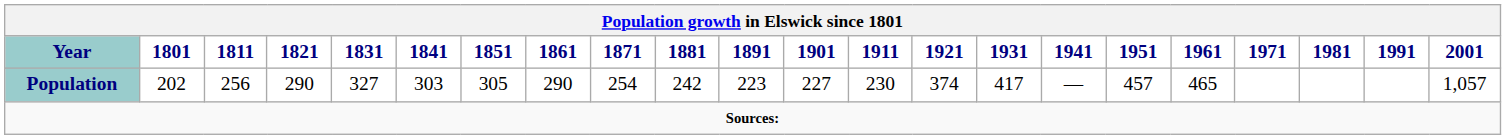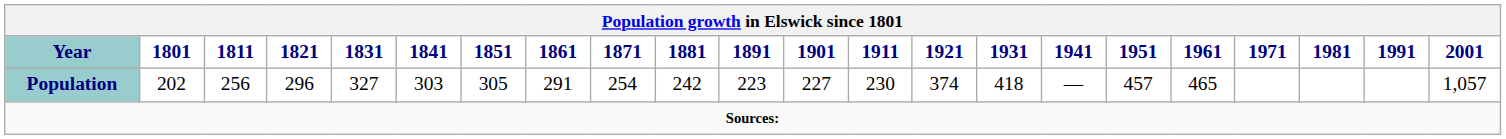Population | 1821: 290 -> 296
Population | 1861: 290 -> 291
Population | 1931: 417 -> 418
